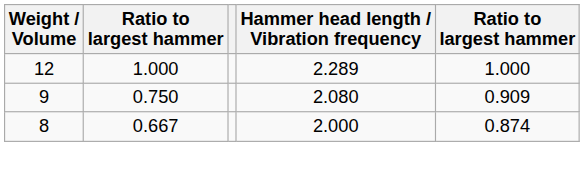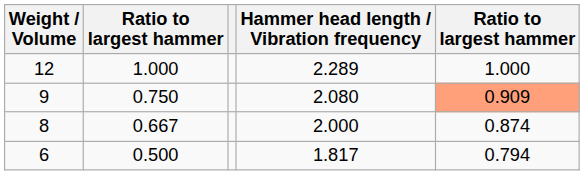9 | column 5: no background -> lightsalmon background
+ row: 6 | 0.500 | 1.817 | 0.794
